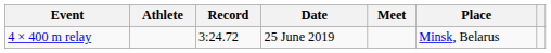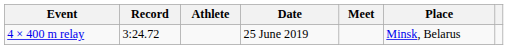columns swapped: Record <-> Athlete
